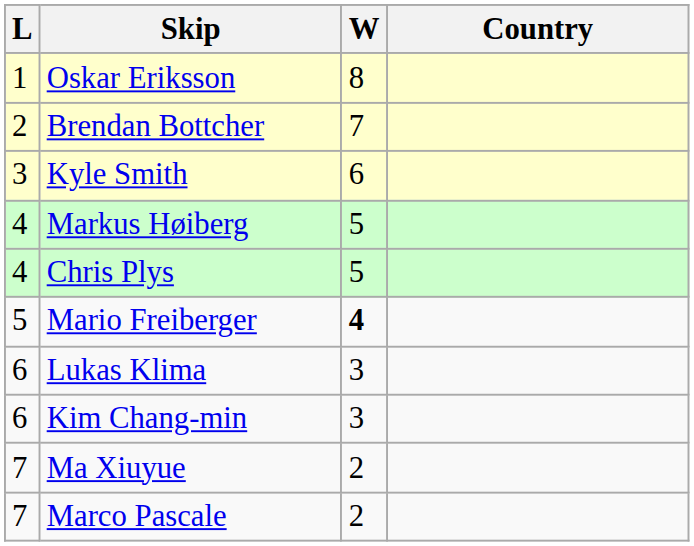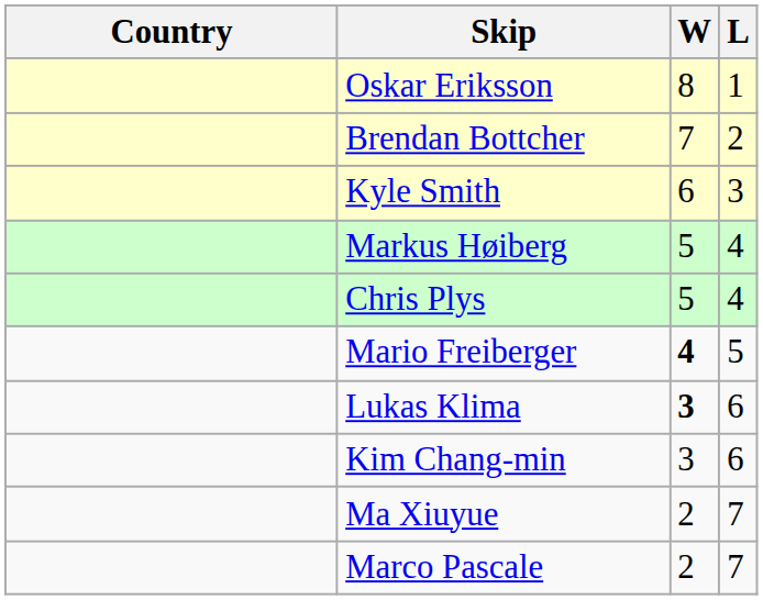columns swapped: Country <-> L
Lukas Klima | W: normal -> bold
